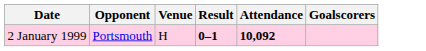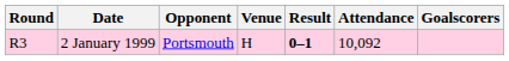+ column: Round | R3
2 January 1999 | Attendance: bold -> normal
